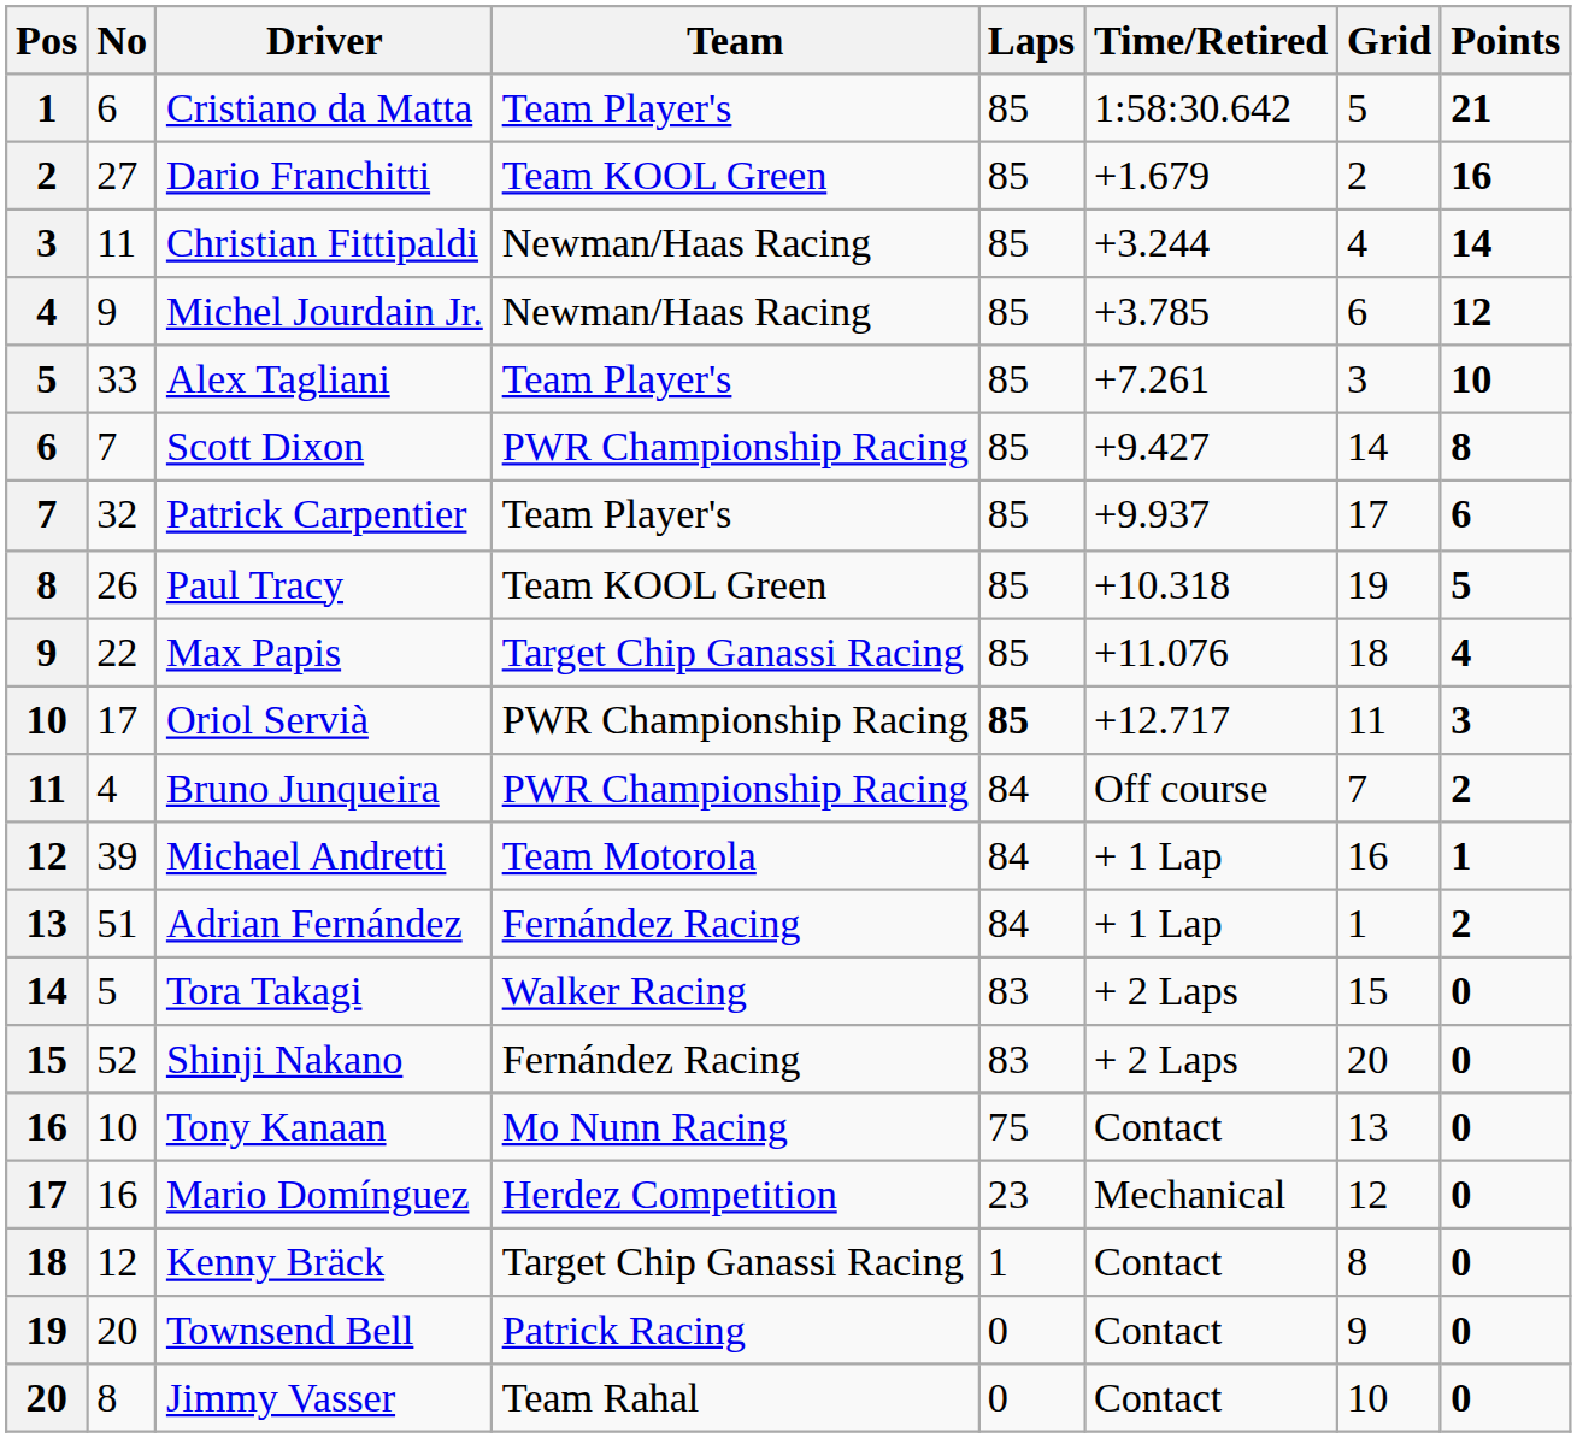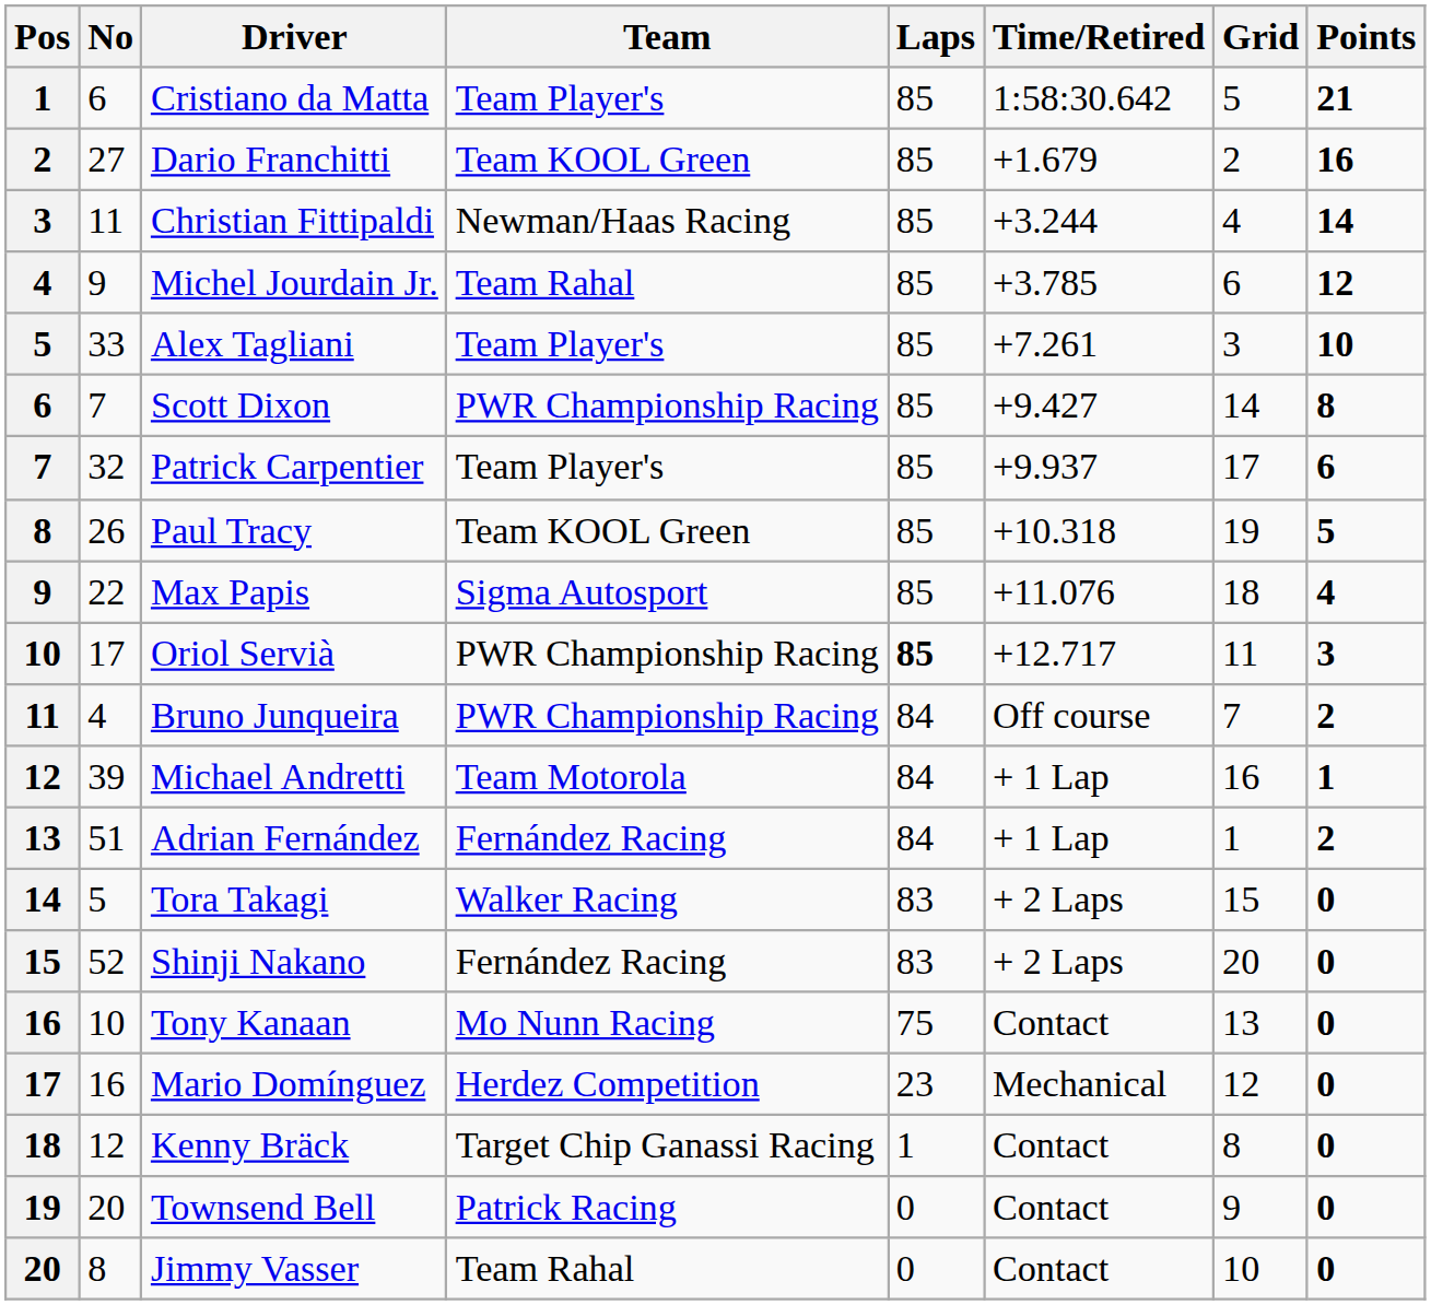Michel Jourdain Jr. | Team: Newman/Haas Racing -> Team Rahal
Max Papis | Team: Target Chip Ganassi Racing -> Sigma Autosport
